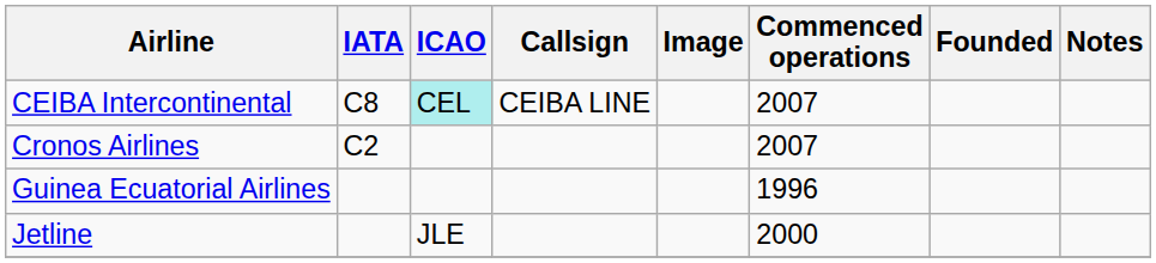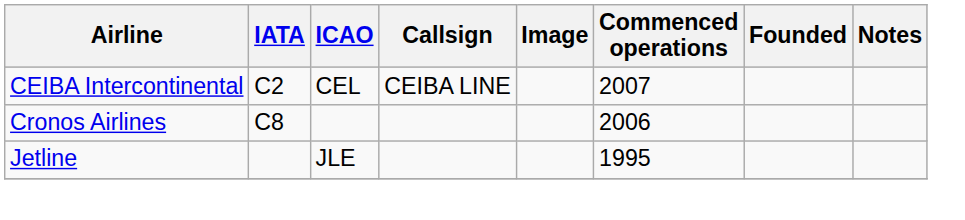CEIBA Intercontinental | IATA: C8 -> C2
CEIBA Intercontinental | ICAO: paleturquoise background -> no background
Cronos Airlines | IATA: C2 -> C8
Cronos Airlines | Commenced operations: 2007 -> 2006
- row: Guinea Ecuatorial Airlines | 1996
Jetline | Commenced operations: 2000 -> 1995
